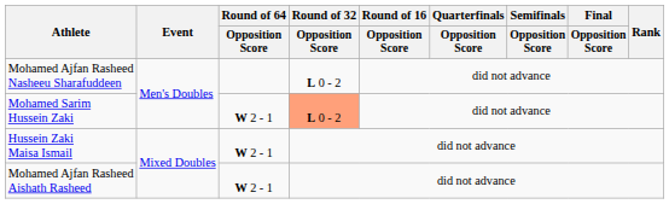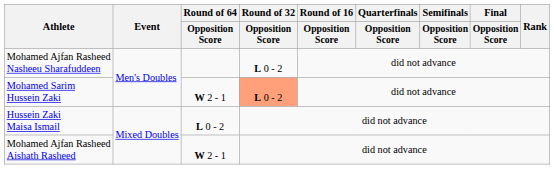Hussein Zaki Maisa Ismail | Round of 64 / Opposition Score: W 2 - 1 -> L 0 - 2
